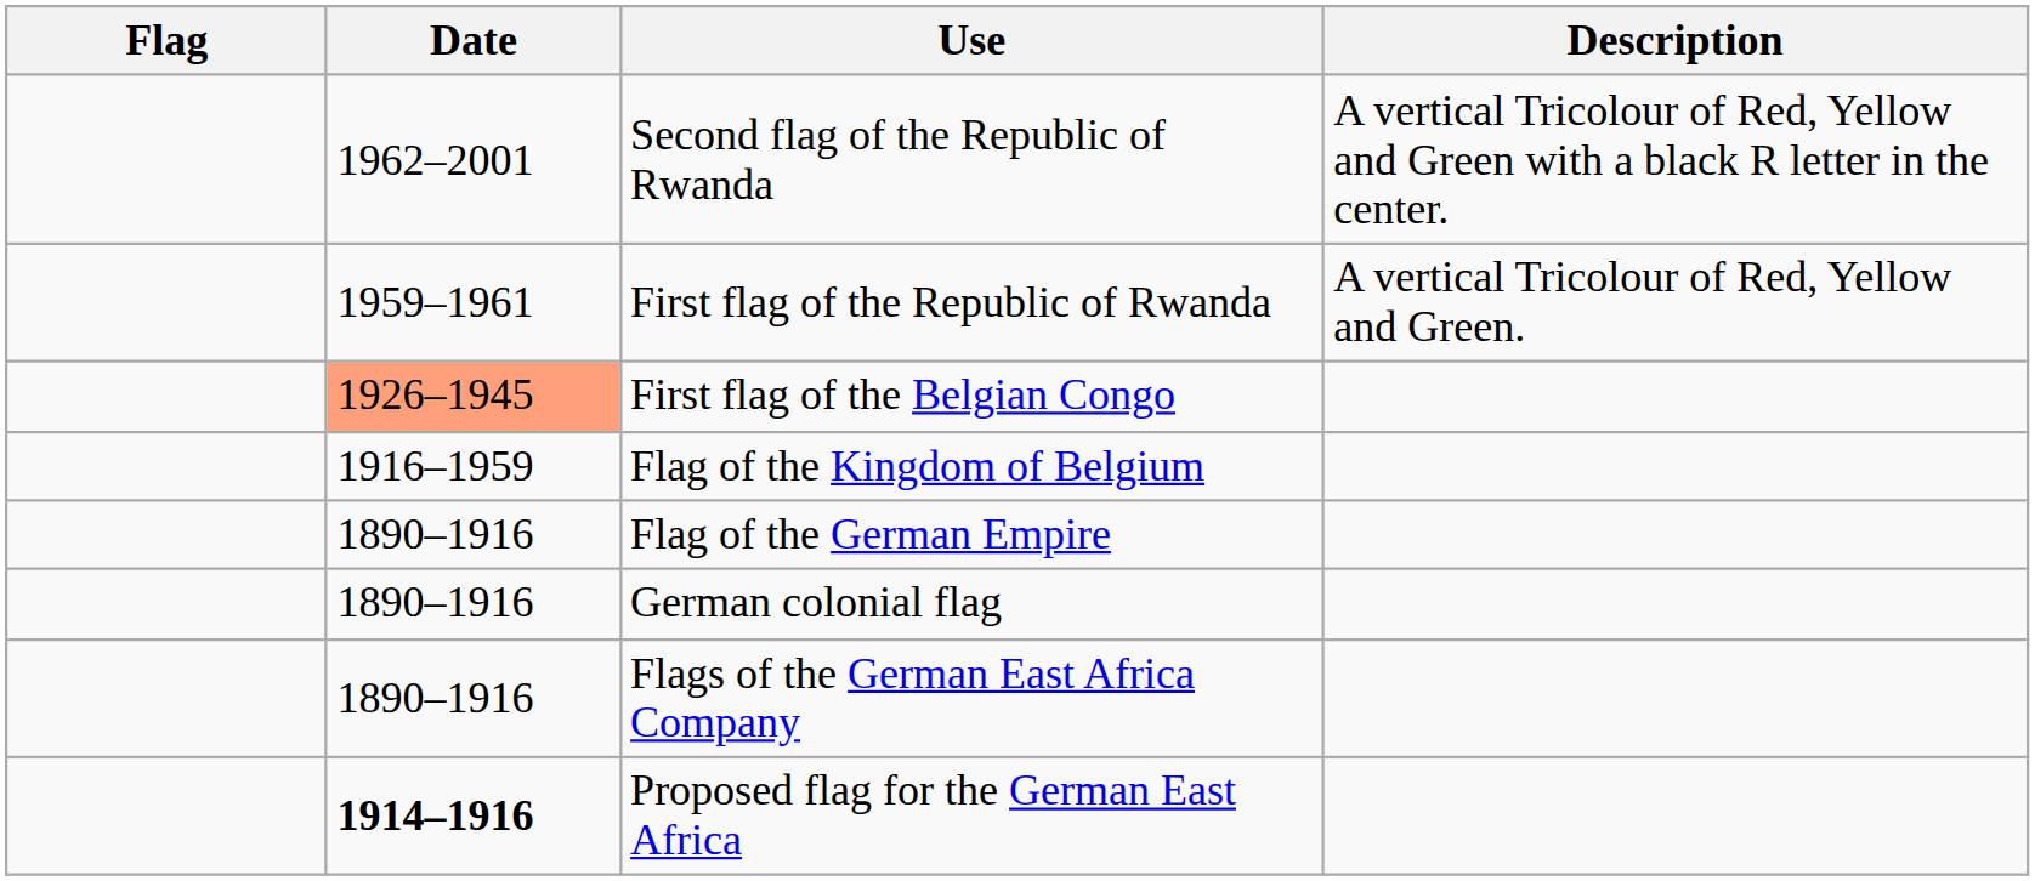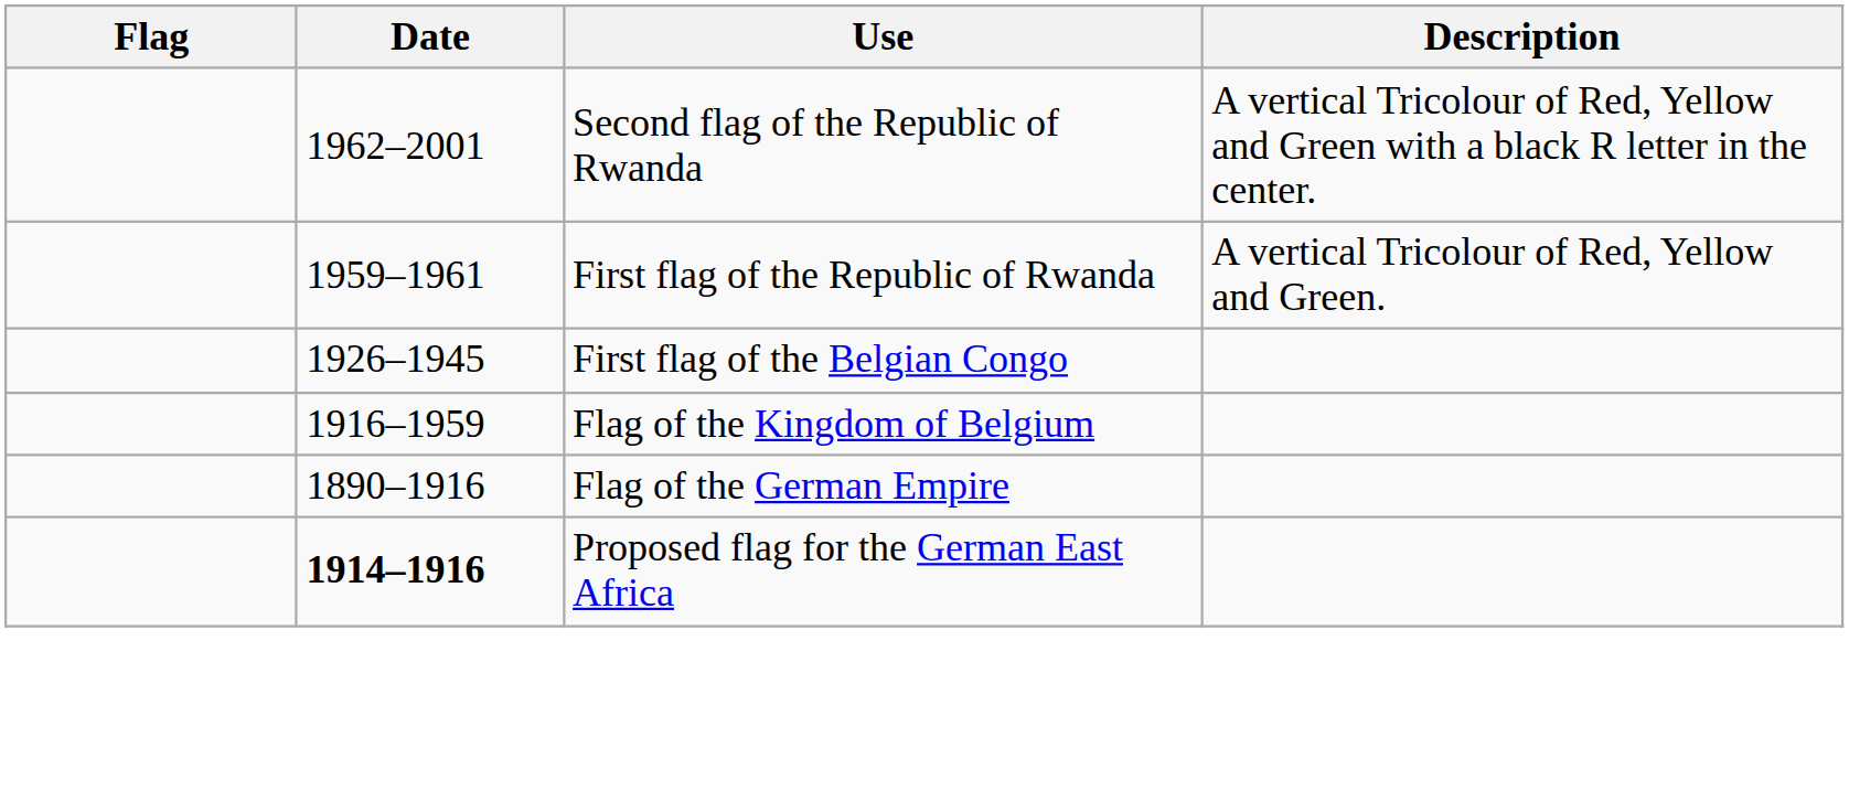First flag of the Belgian Congo | Date: lightsalmon background -> no background
- row: 1890–1916 | German colonial flag
- row: 1890–1916 | Flags of the German East Africa Company
